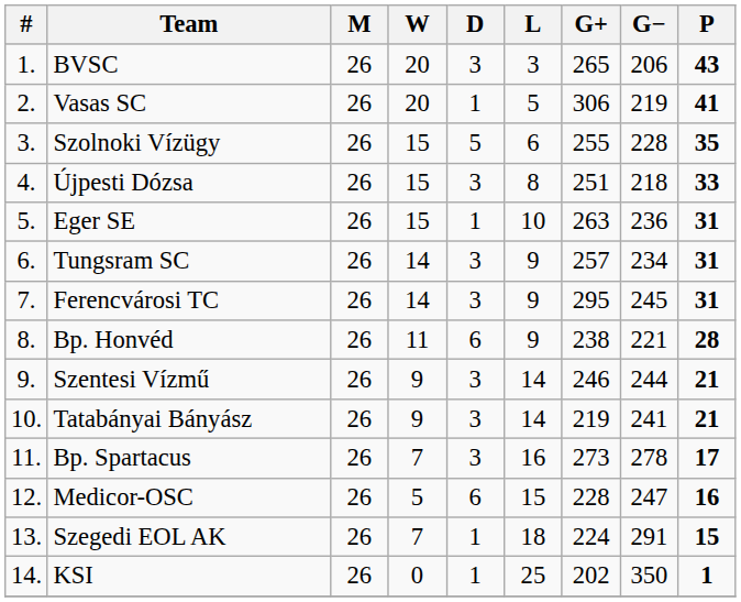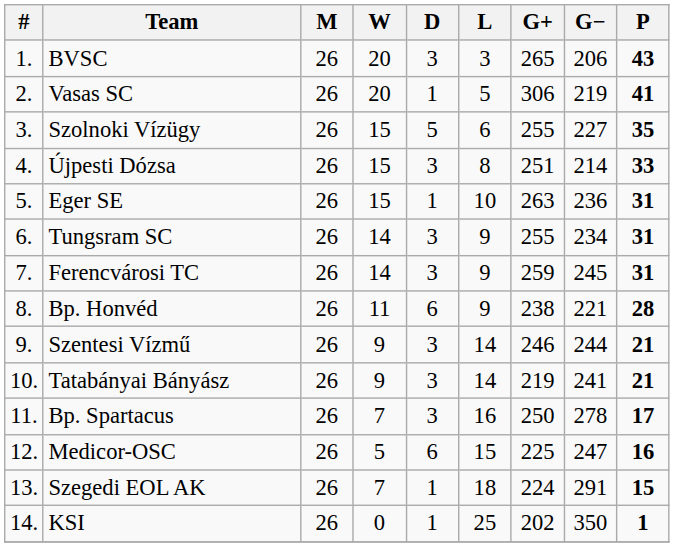Szolnoki Vízügy | G−: 228 -> 227
Újpesti Dózsa | G−: 218 -> 214
Tungsram SC | G+: 257 -> 255
Ferencvárosi TC | G+: 295 -> 259
Bp. Spartacus | G+: 273 -> 250
Medicor-OSC | G+: 228 -> 225
